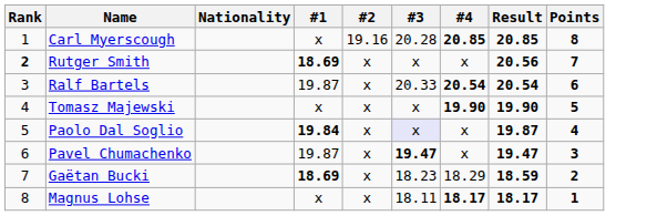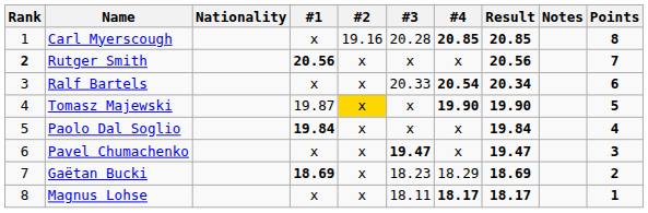+ column: Notes
Rutger Smith | #1: 18.69 -> 20.56
Ralf Bartels | #1: 19.87 -> x
Ralf Bartels | Result: 20.54 -> 20.34
Tomasz Majewski | #1: x -> 19.87
Tomasz Majewski | #2: no background -> gold background
Paolo Dal Soglio | #3: lavender background -> no background
Paolo Dal Soglio | Result: 19.87 -> 19.84
Pavel Chumachenko | #1: 19.87 -> x
Gaëtan Bucki | Result: 18.59 -> 18.69
